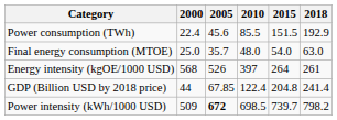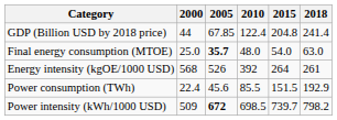rows swapped: GDP (Billion USD by 2018 price) <-> Power consumption (TWh)
Final energy consumption (MTOE) | 2005: normal -> bold
Energy intensity (kgOE/1000 USD) | 2010: 397 -> 392
